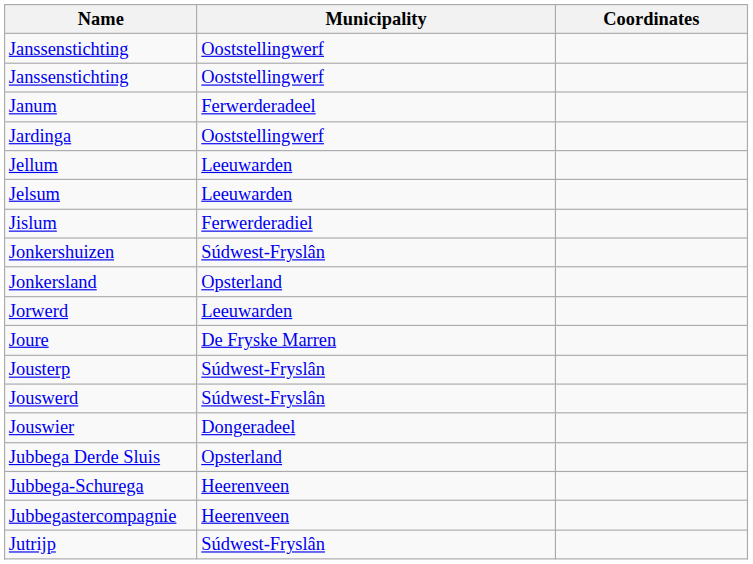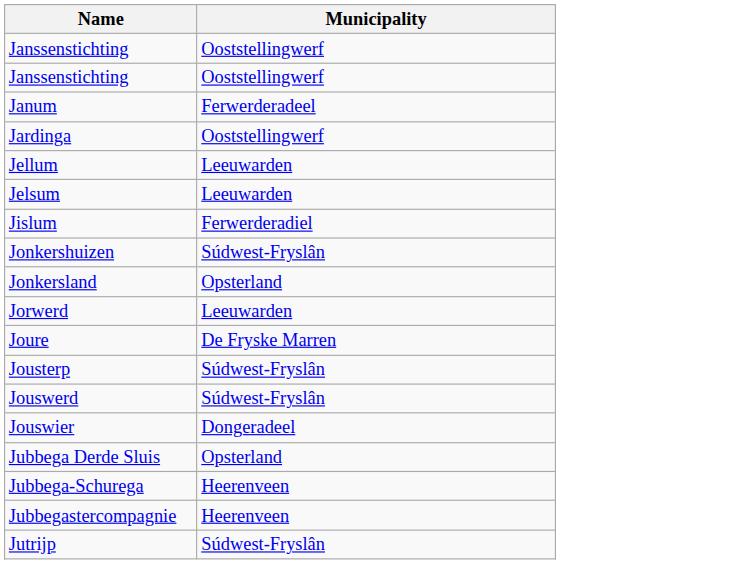- column: Coordinates
